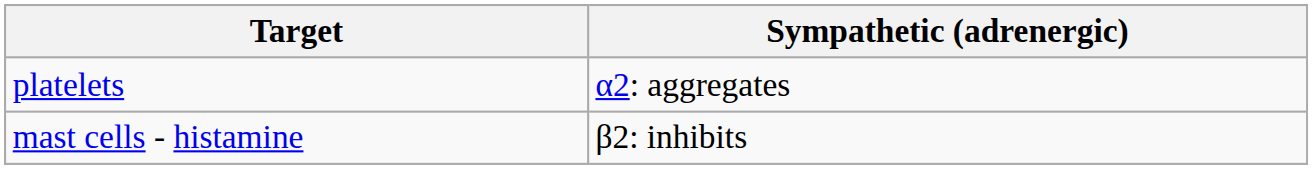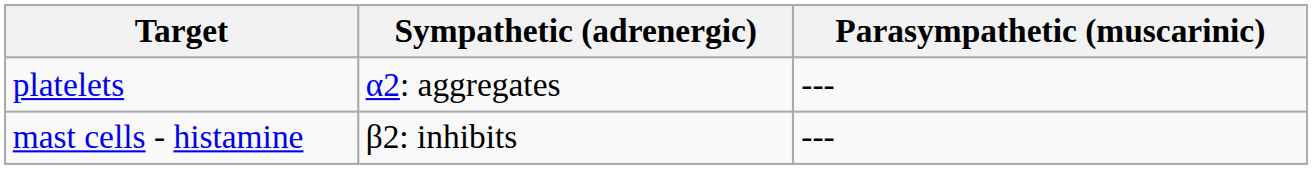+ column: Parasympathetic (muscarinic) | --- | ---
